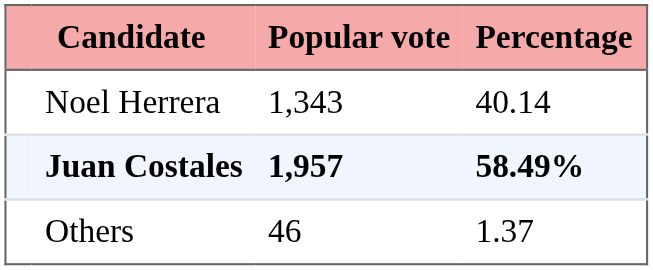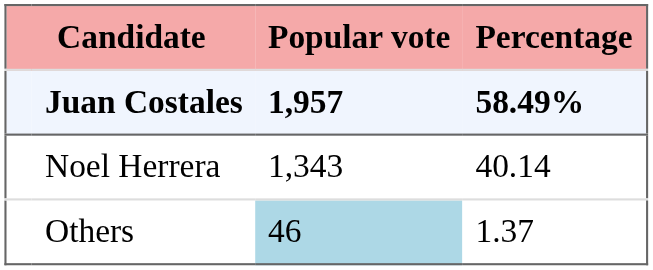rows swapped: Juan Costales <-> Noel Herrera
Others | Popular vote: no background -> lightblue background
